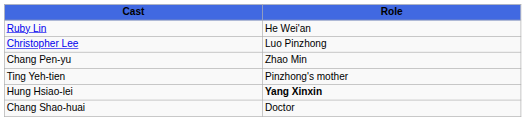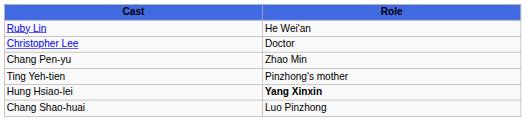Christopher Lee | Role: Luo Pinzhong -> Doctor
Chang Shao-huai | Role: Doctor -> Luo Pinzhong
